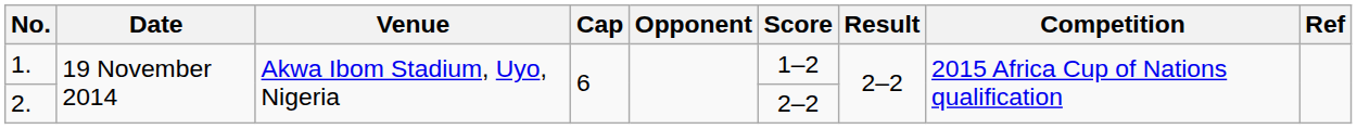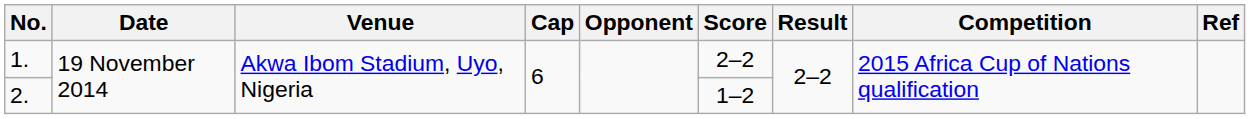1. | Score: 1–2 -> 2–2
2. | Score: 2–2 -> 1–2
